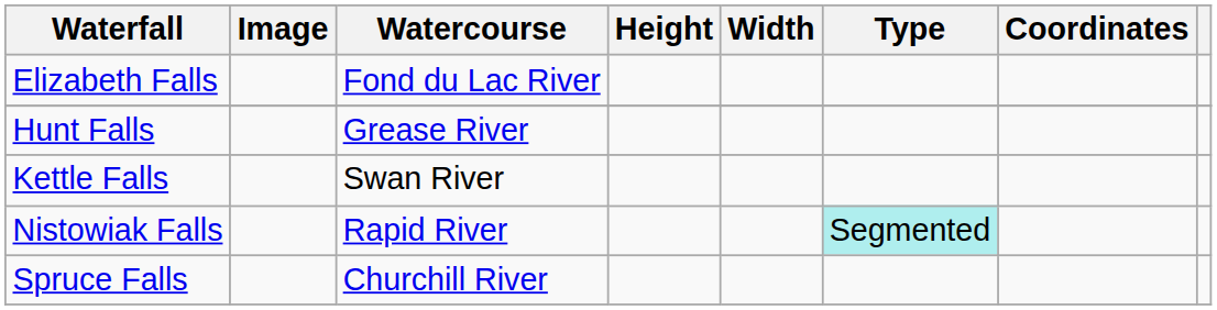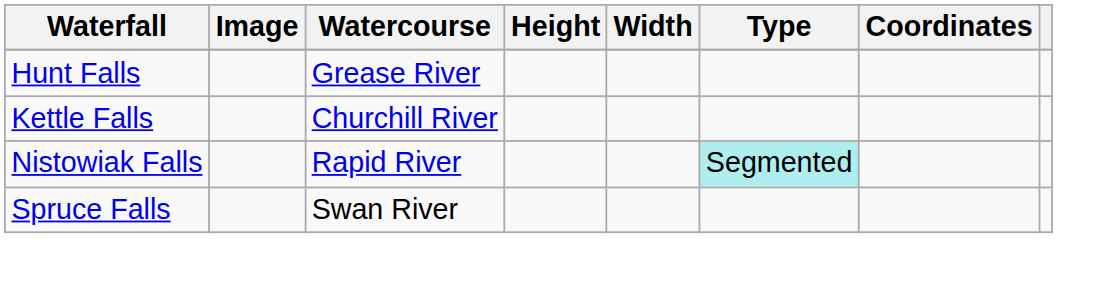- row: Elizabeth Falls | Fond du Lac River
Kettle Falls | Watercourse: Swan River -> Churchill River
Spruce Falls | Watercourse: Churchill River -> Swan River
